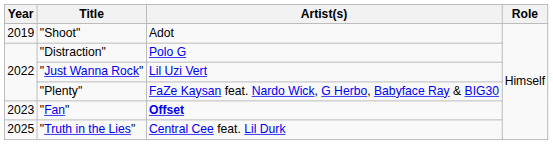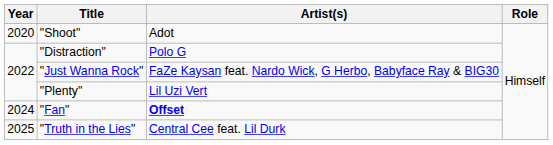"Shoot" | Year: 2019 -> 2020
"Just Wanna Rock" | Artist(s): Lil Uzi Vert -> FaZe Kaysan feat. Nardo Wick, G Herbo, Babyface Ray & BIG30
"Plenty" | Artist(s): FaZe Kaysan feat. Nardo Wick, G Herbo, Babyface Ray & BIG30 -> Lil Uzi Vert
"Fan" | Year: 2023 -> 2024
